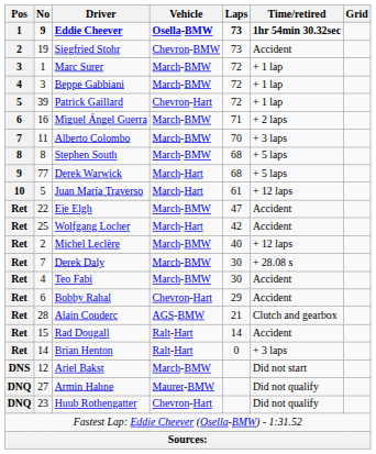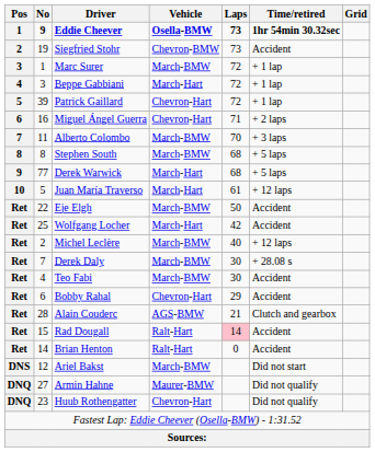Beppe Gabbiani | Vehicle: March-BMW -> March-Hart
Miguel Ángel Guerra | Vehicle: March-BMW -> Chevron-Hart
Eje Elgh | Laps: 47 -> 50
Rad Dougall | Laps: no background -> pink background
Brian Henton | Time/retired: + 3 laps -> Accident
